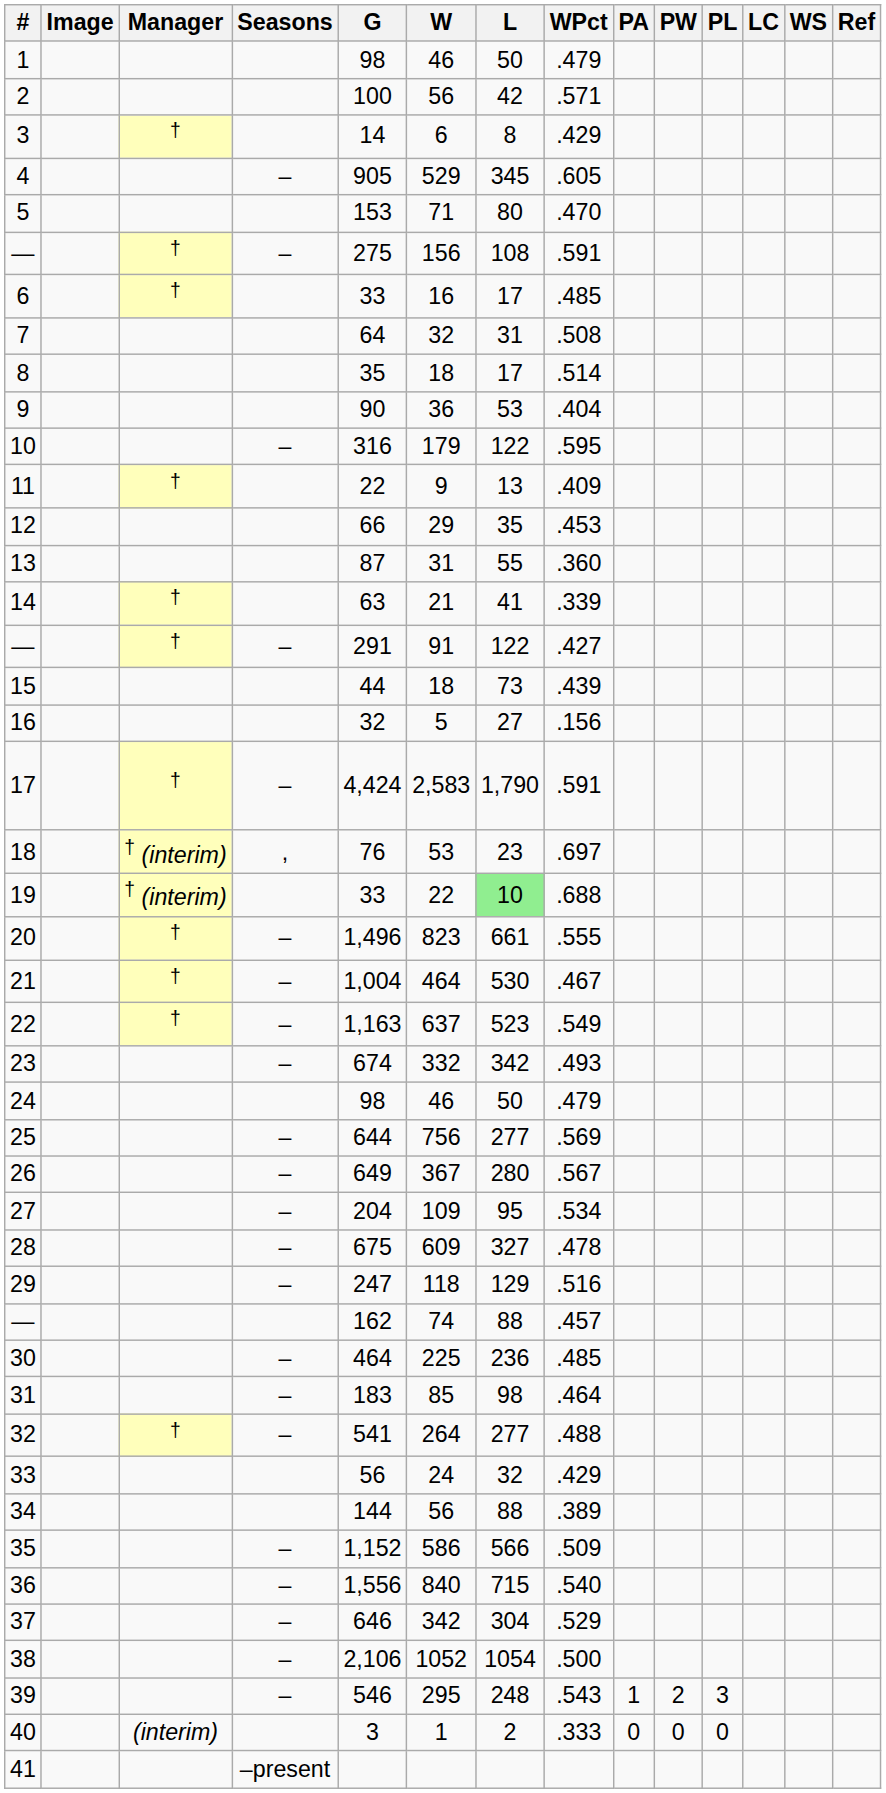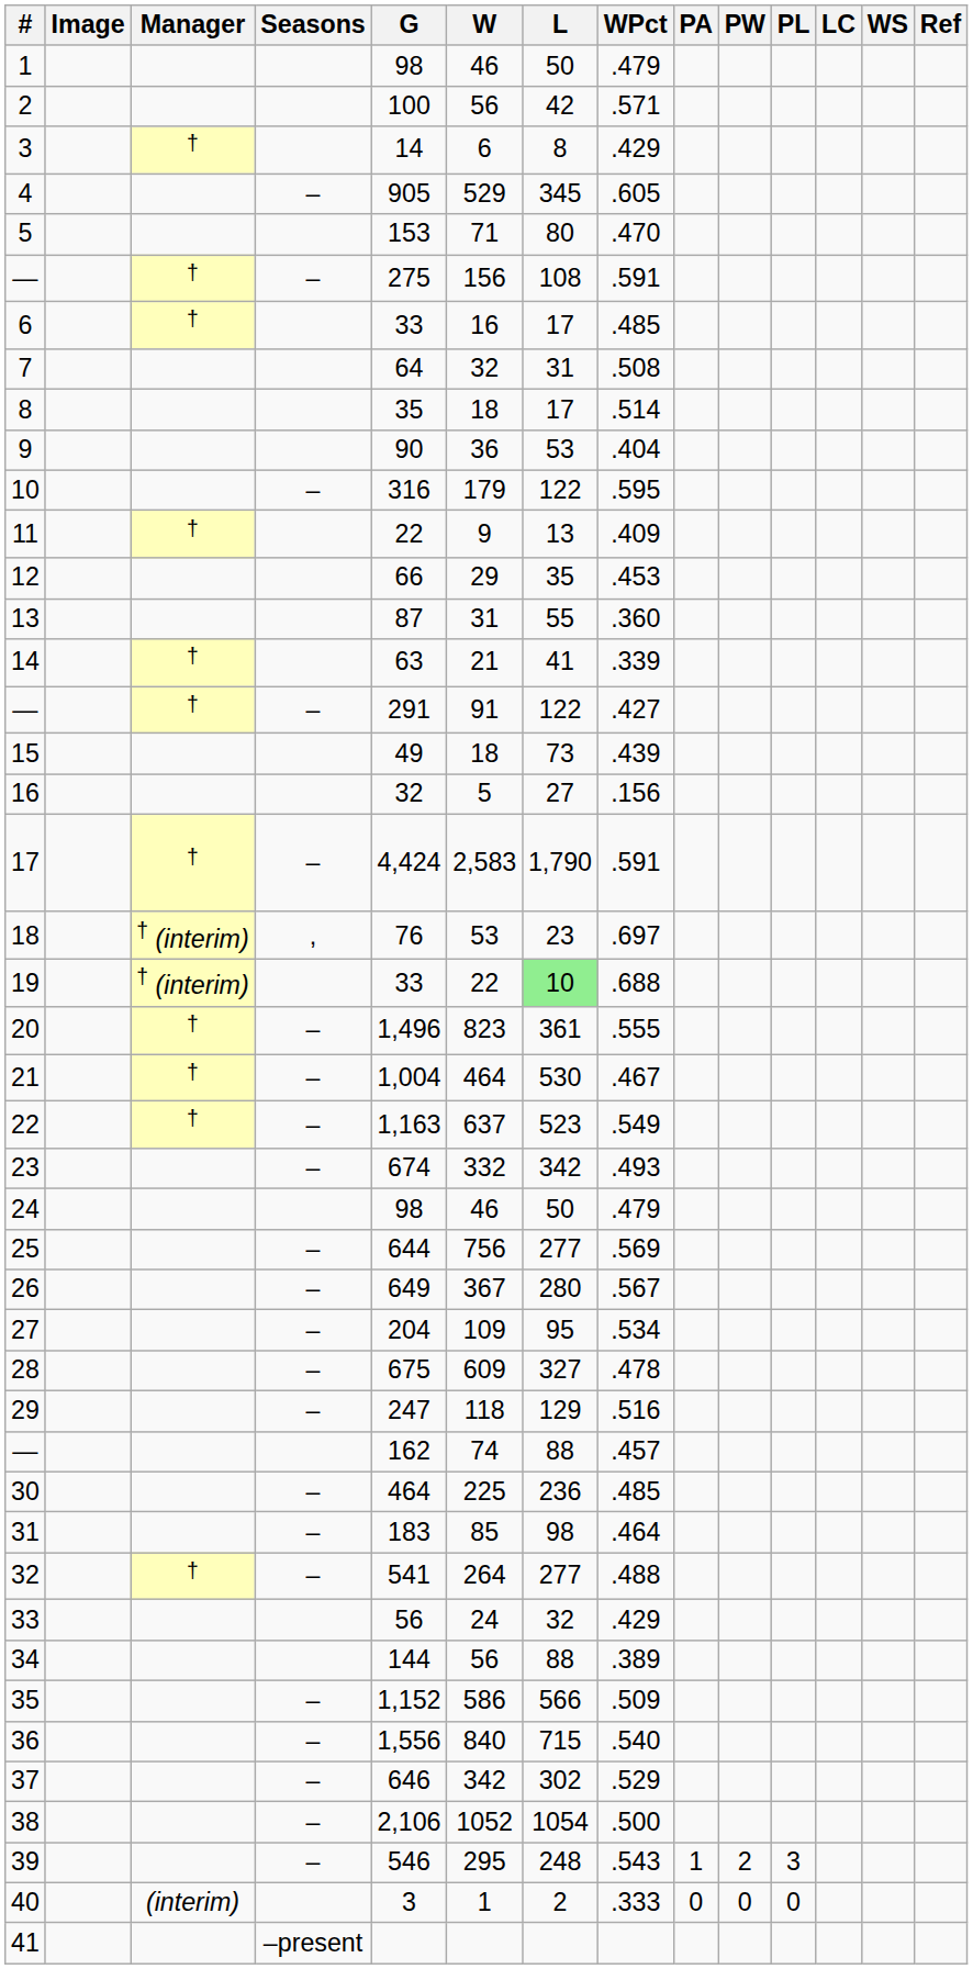15 | G: 44 -> 49
20 | L: 661 -> 361
37 | L: 304 -> 302
